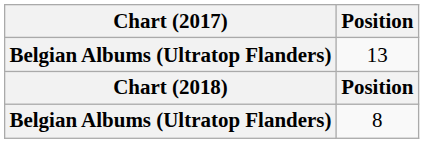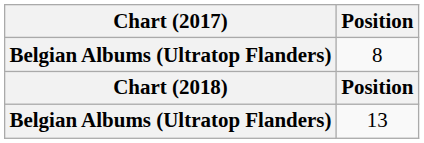rows swapped: 8 <-> 13
